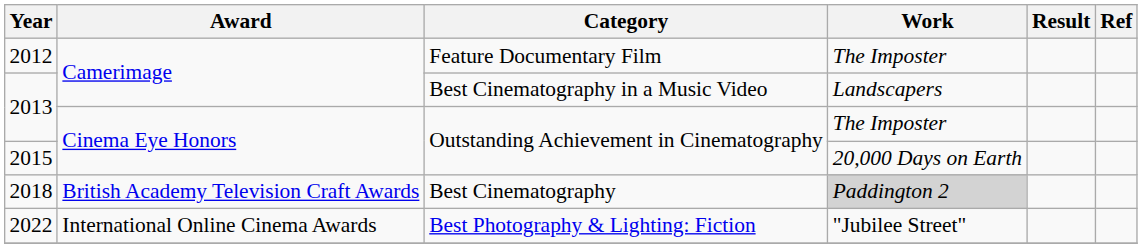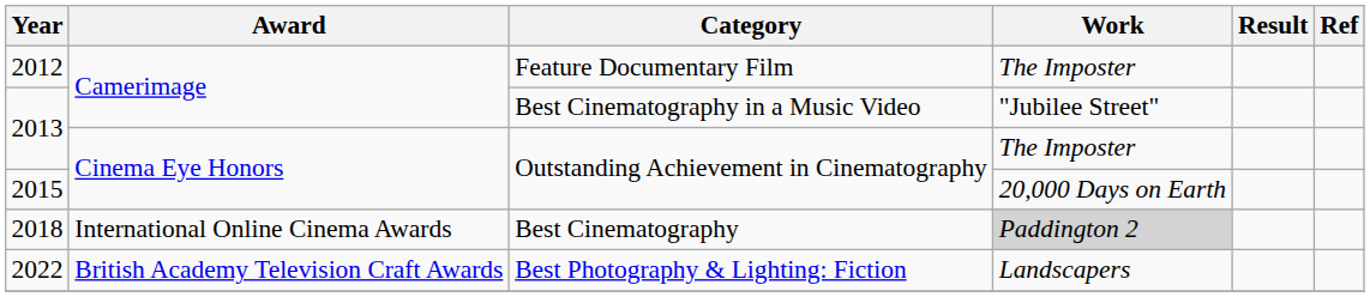2013 / Best Cinematography in a Music Video | Work: Landscapers -> "Jubilee Street"
2018 | Award: British Academy Television Craft Awards -> International Online Cinema Awards
2022 | Award: International Online Cinema Awards -> British Academy Television Craft Awards
2022 | Work: "Jubilee Street" -> Landscapers
